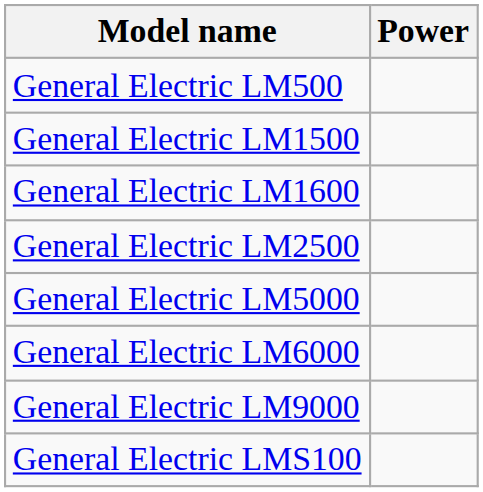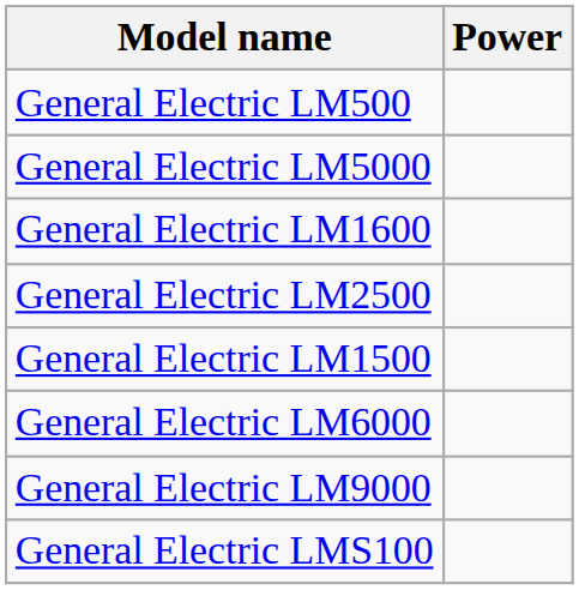rows swapped: General Electric LM1500 <-> General Electric LM5000
